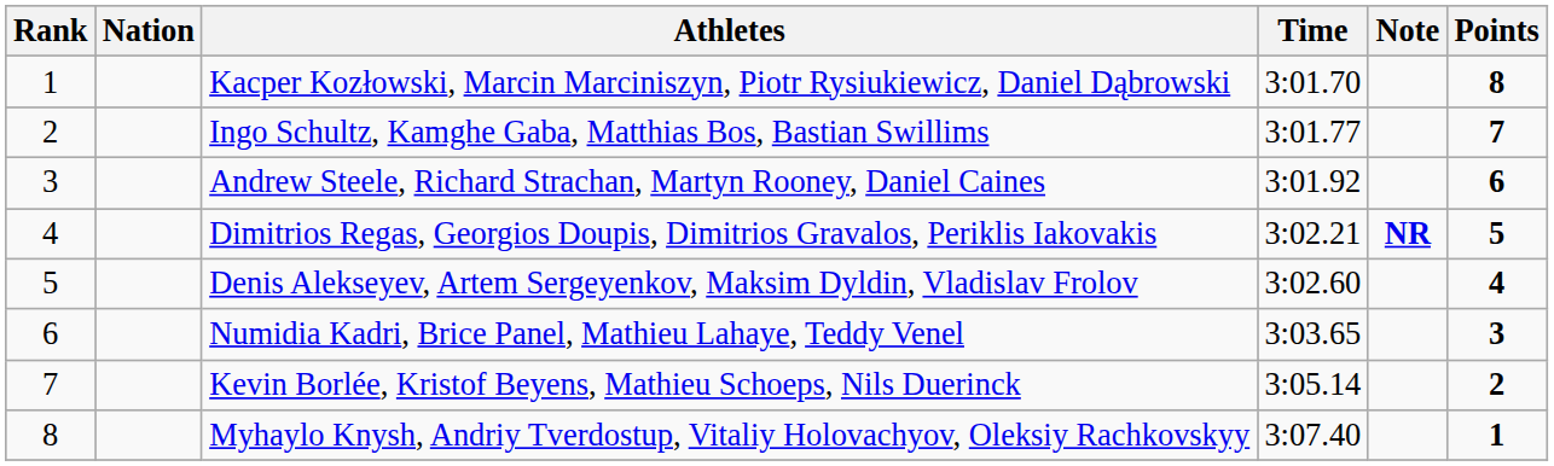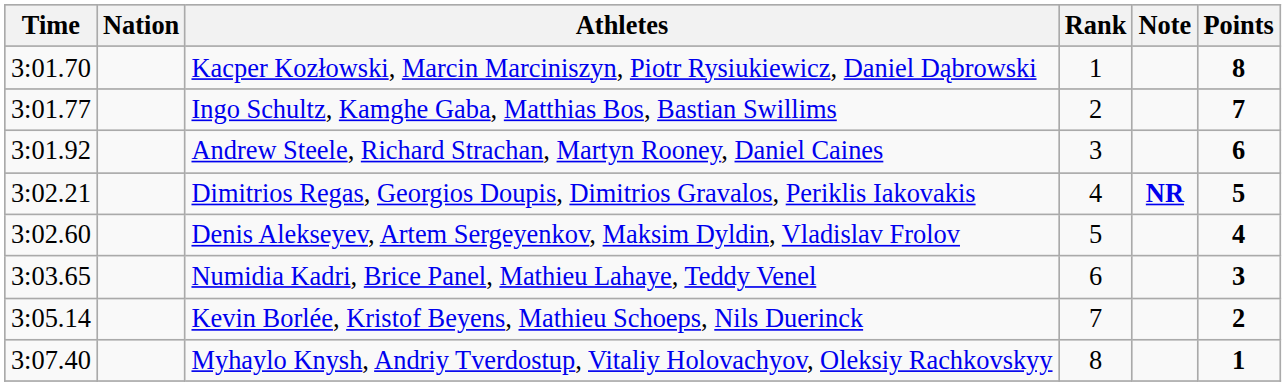columns swapped: Rank <-> Time
